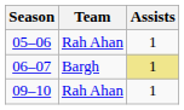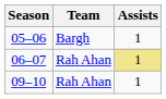05–06 | Team: Rah Ahan -> Bargh
06–07 | Team: Bargh -> Rah Ahan
